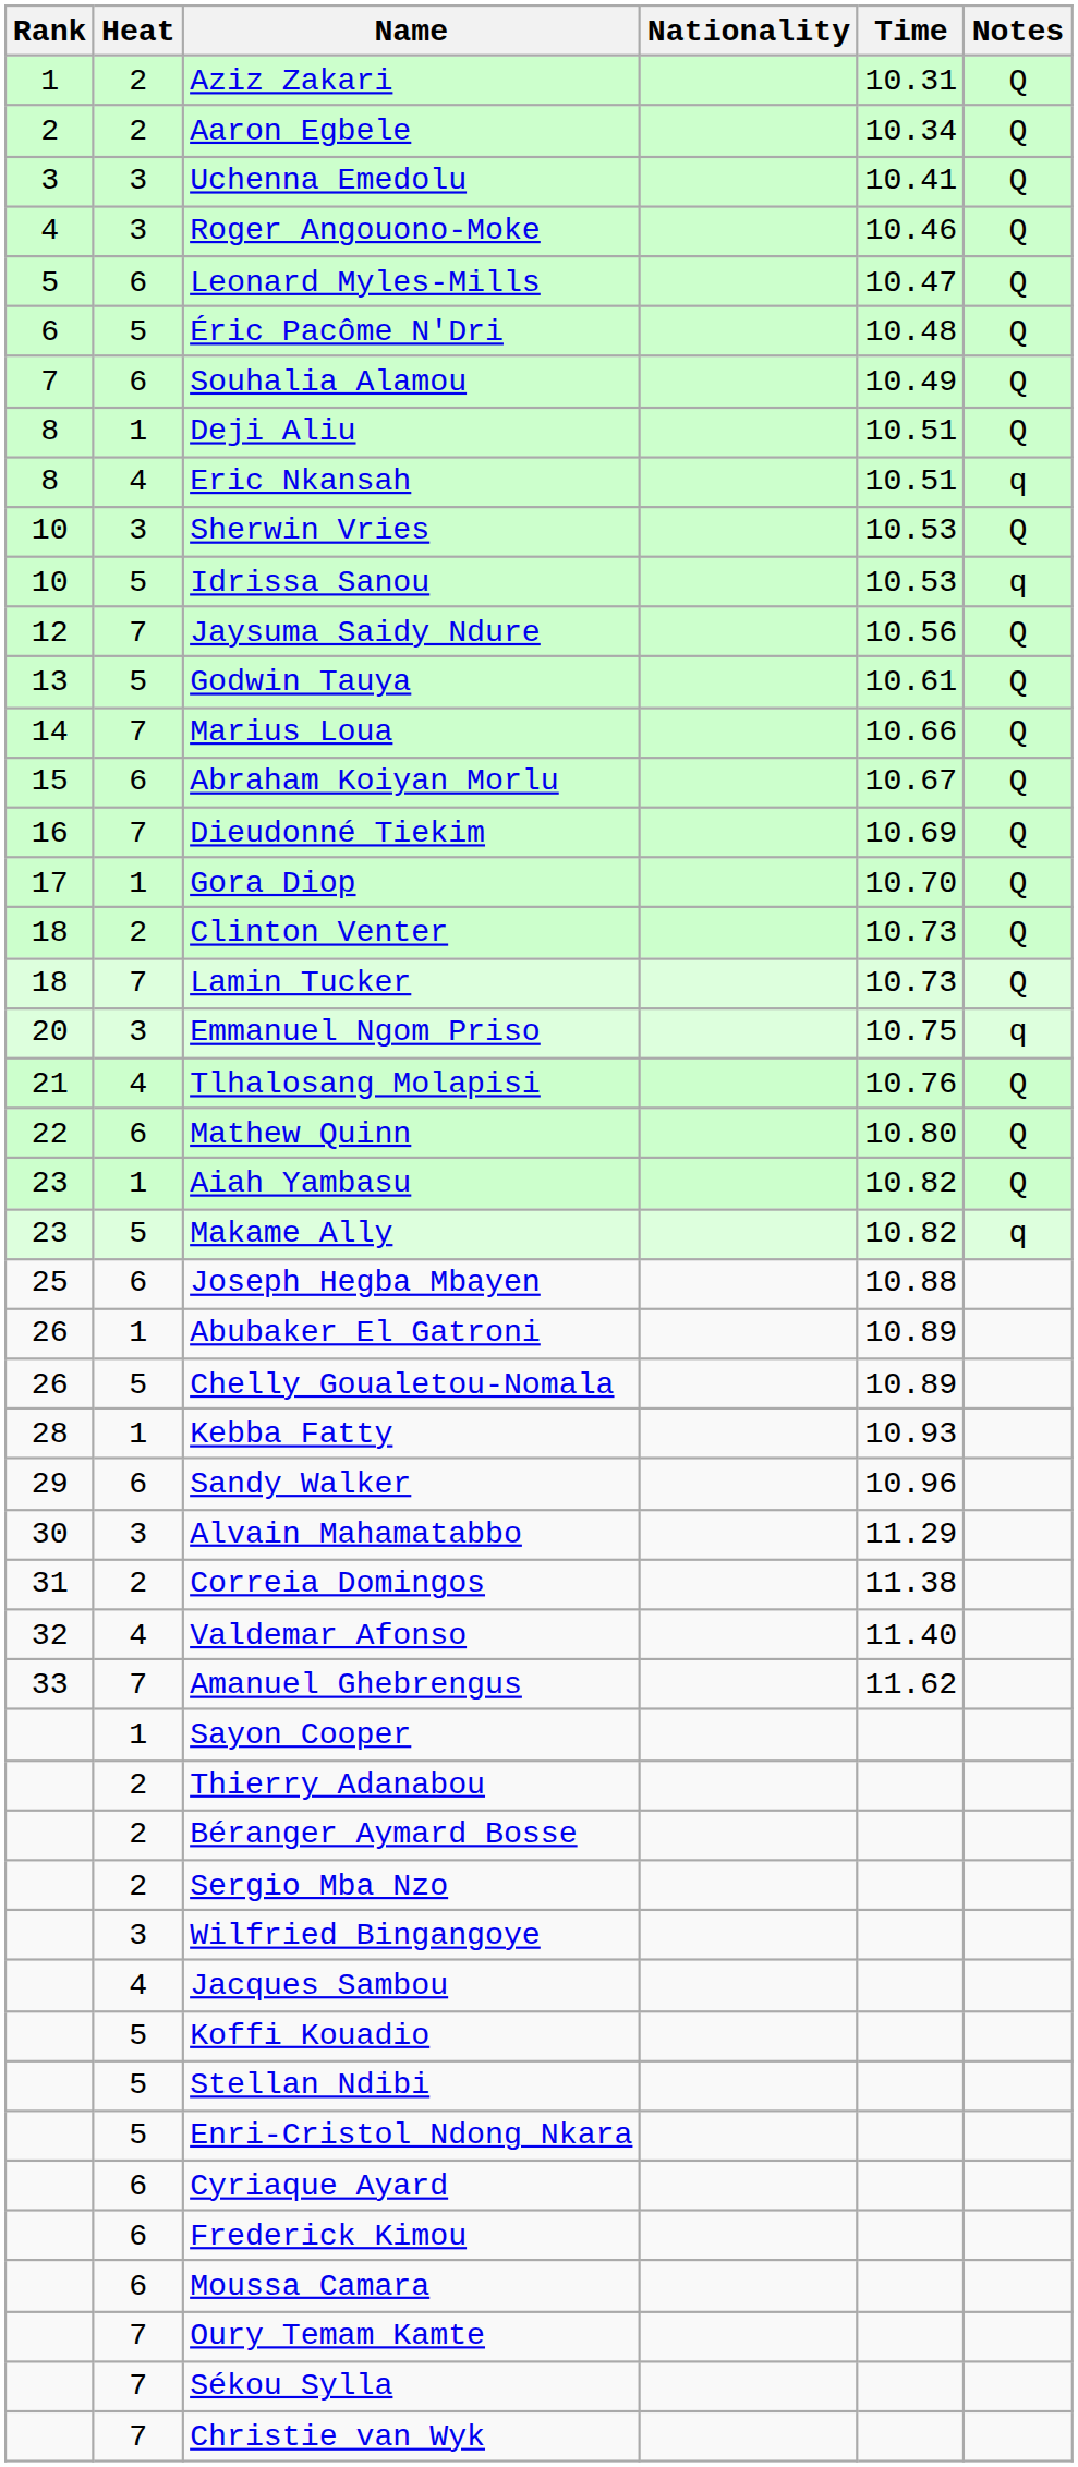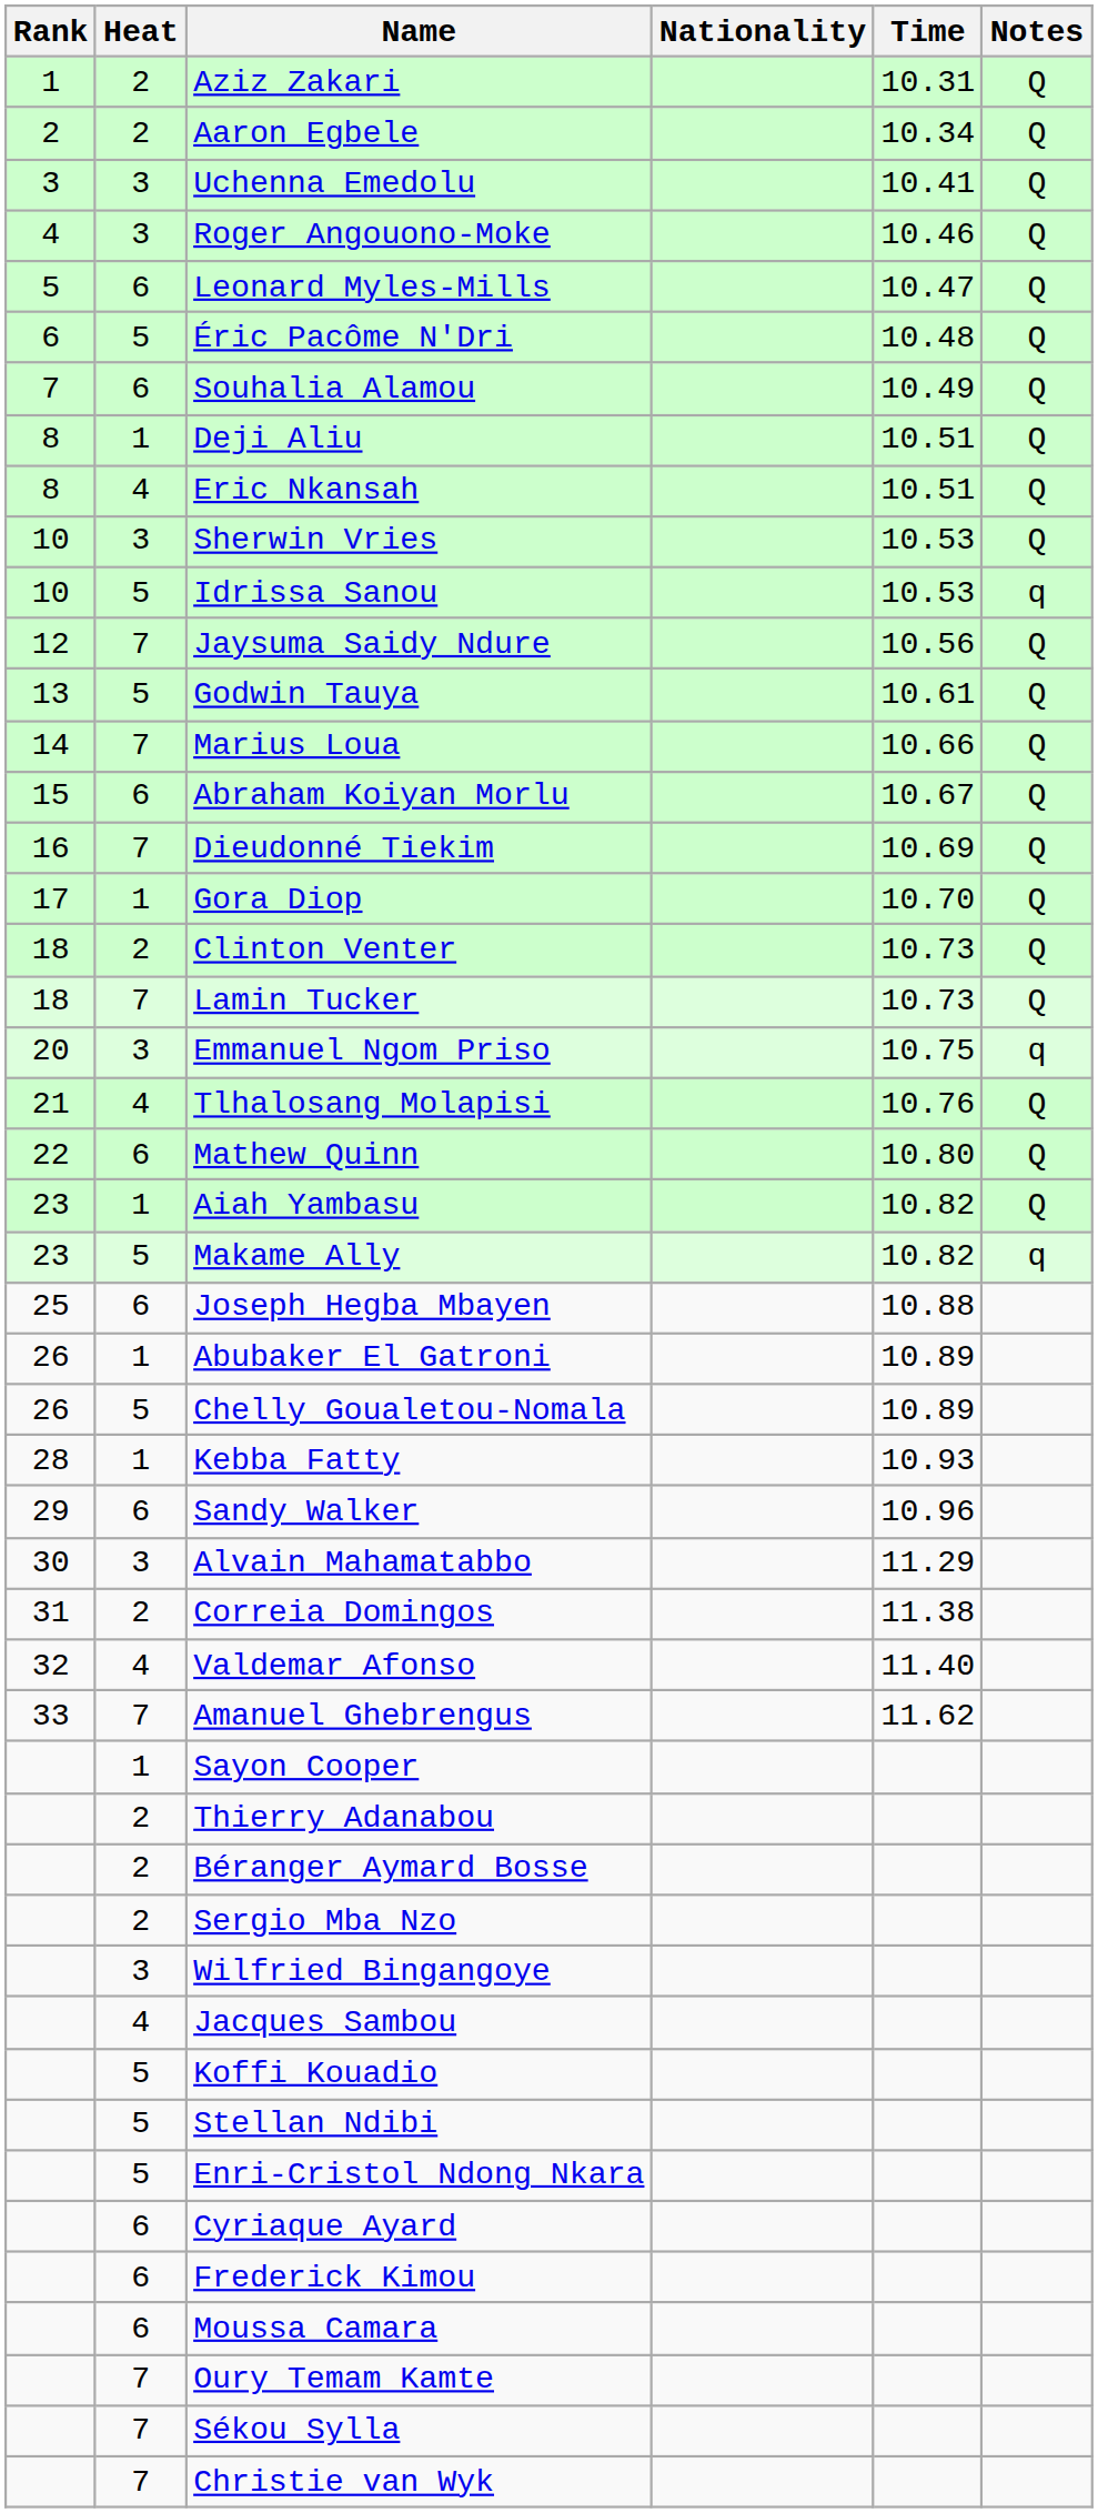Eric Nkansah | Notes: q -> Q
